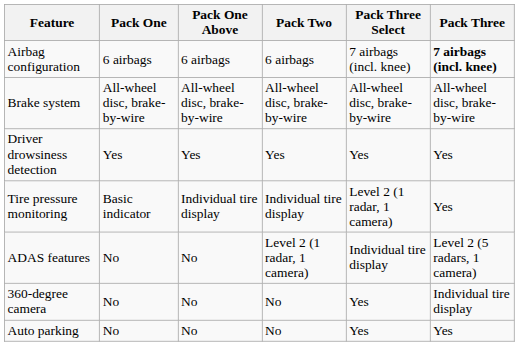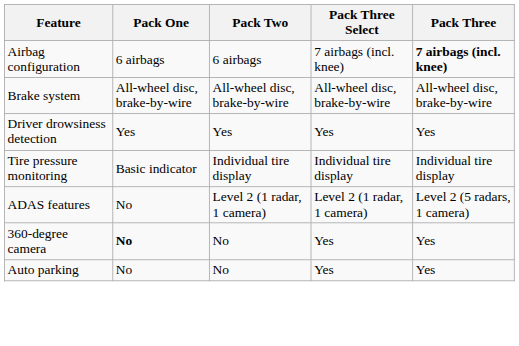- column: Pack One Above | 6 airbags | All-wheel disc, brake-by-wire | Yes | Individual tire display | No | No | No
Tire pressure monitoring | Pack Three Select: Level 2 (1 radar, 1 camera) -> Individual tire display
Tire pressure monitoring | Pack Three: Yes -> Individual tire display
ADAS features | Pack Three Select: Individual tire display -> Level 2 (1 radar, 1 camera)
360-degree camera | Pack One: normal -> bold
360-degree camera | Pack Three: Individual tire display -> Yes
